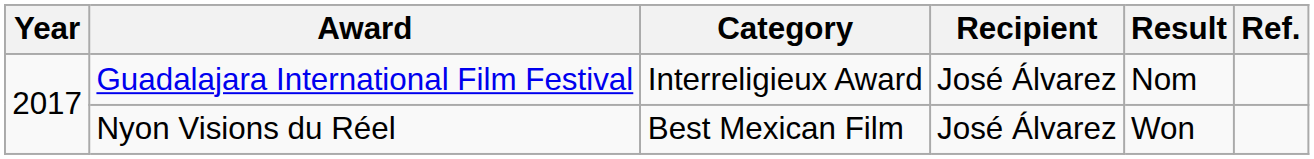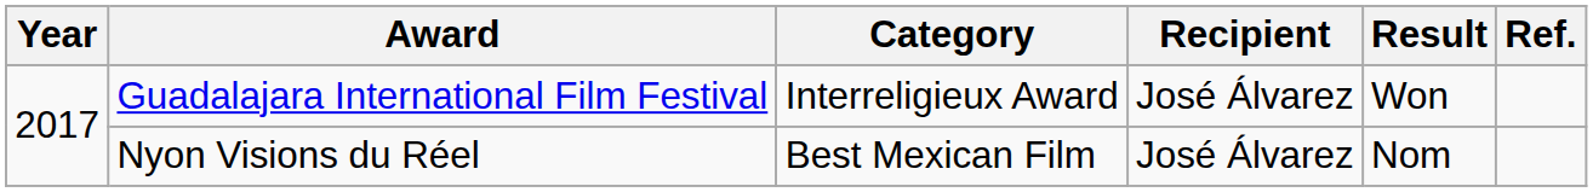Guadalajara International Film Festival | Result: Nom -> Won
Nyon Visions du Réel | Result: Won -> Nom
